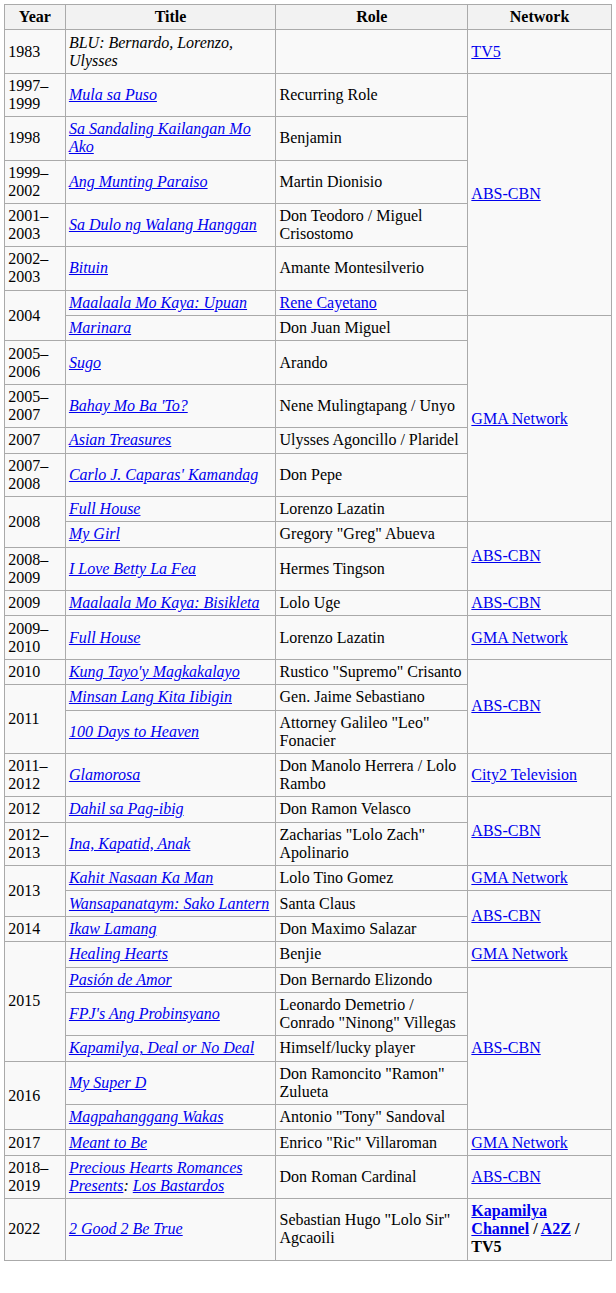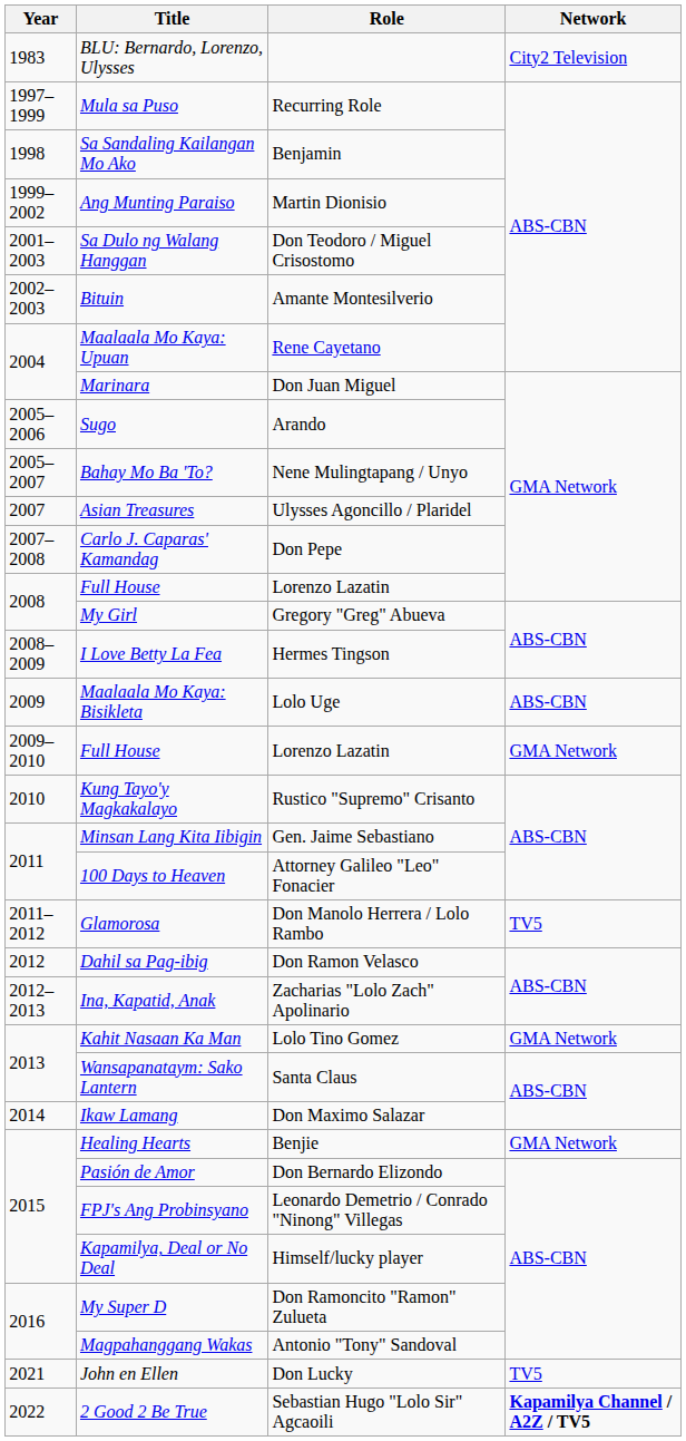BLU: Bernardo, Lorenzo, Ulysses | Network: TV5 -> City2 Television
Glamorosa | Network: City2 Television -> TV5
- row: 2017 | Meant to Be | Enrico "Ric" Villaroman | GMA Network
- row: 2018–2019 | Precious Hearts Romances Presents: Los Bastardos | Don Roman Cardinal | ABS-CBN
+ row: 2021 | John en Ellen | Don Lucky | TV5
